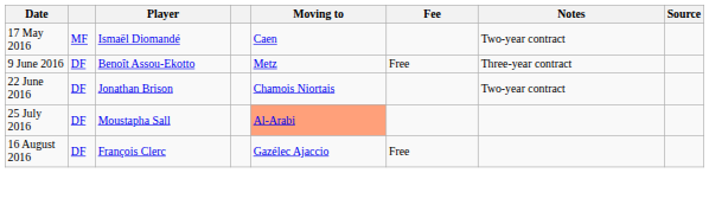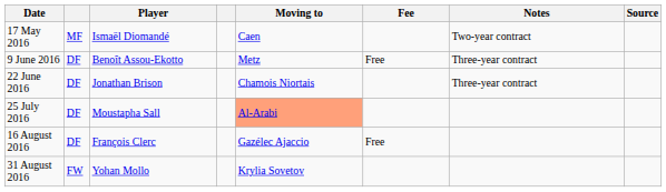22 June 2016 | Notes: Two-year contract -> Three-year contract
+ row: 31 August 2016 | FW | Yohan Mollo | Krylia Sovetov
